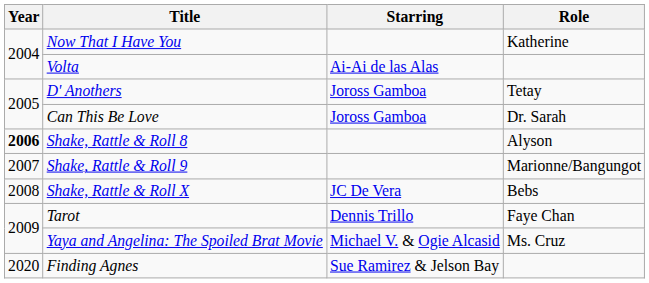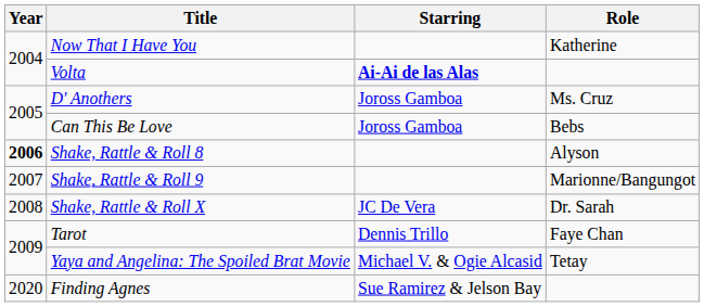Volta | Starring: normal -> bold
D' Anothers | Role: Tetay -> Ms. Cruz
Can This Be Love | Role: Dr. Sarah -> Bebs
Shake, Rattle & Roll X | Role: Bebs -> Dr. Sarah
Yaya and Angelina: The Spoiled Brat Movie | Role: Ms. Cruz -> Tetay
